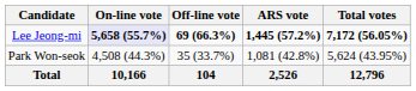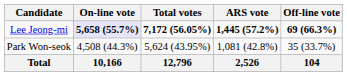columns swapped: Off-line vote <-> Total votes
